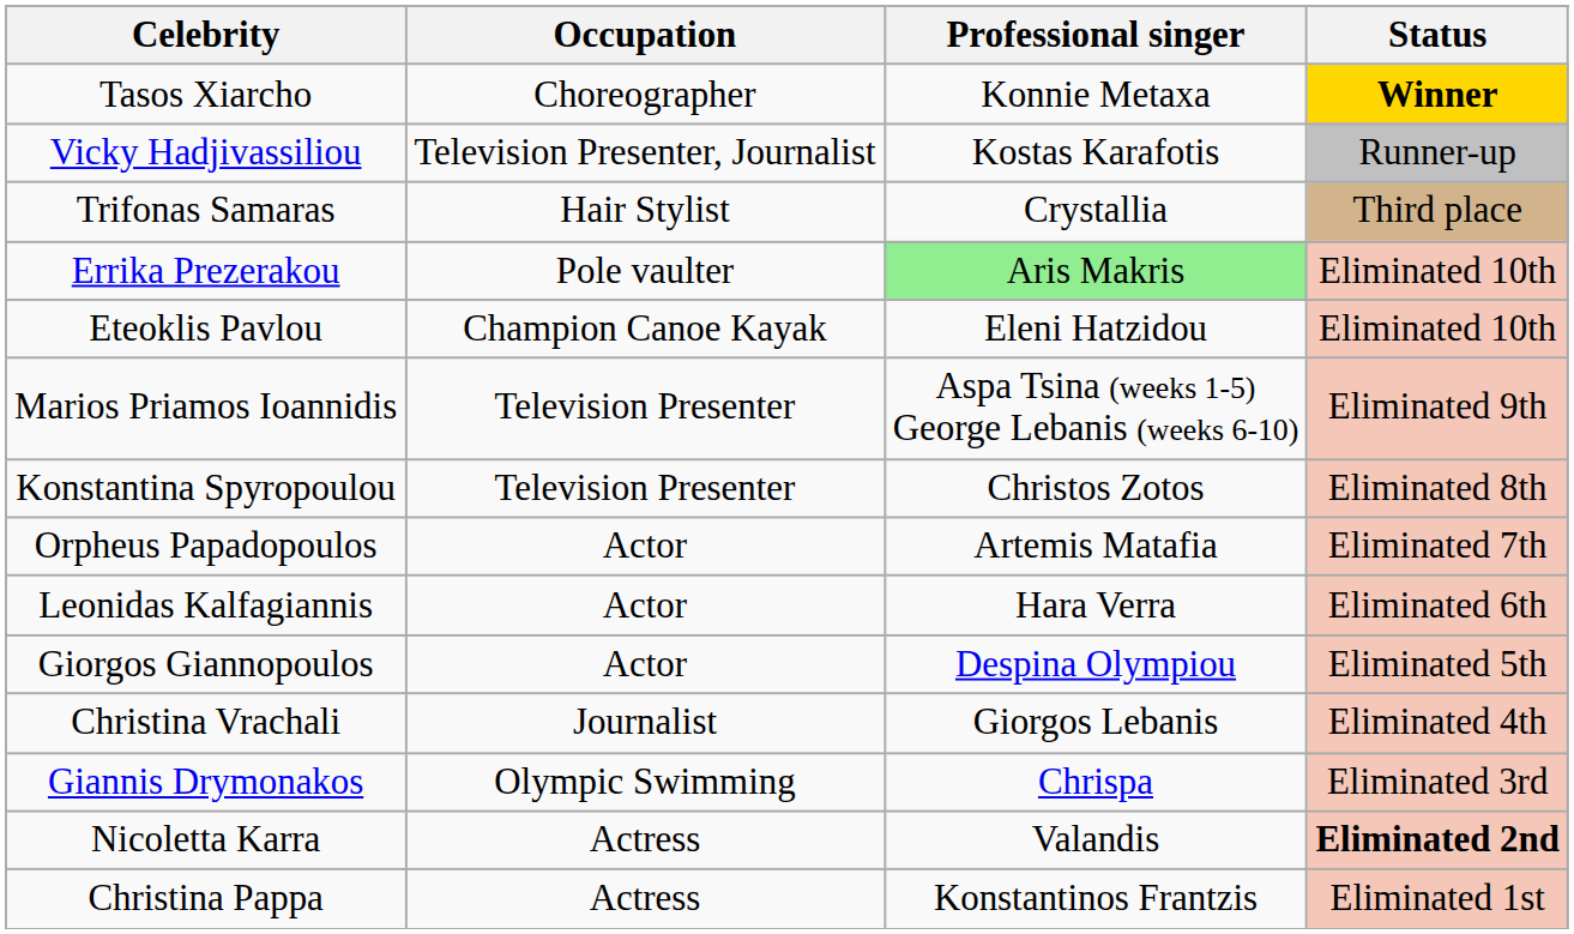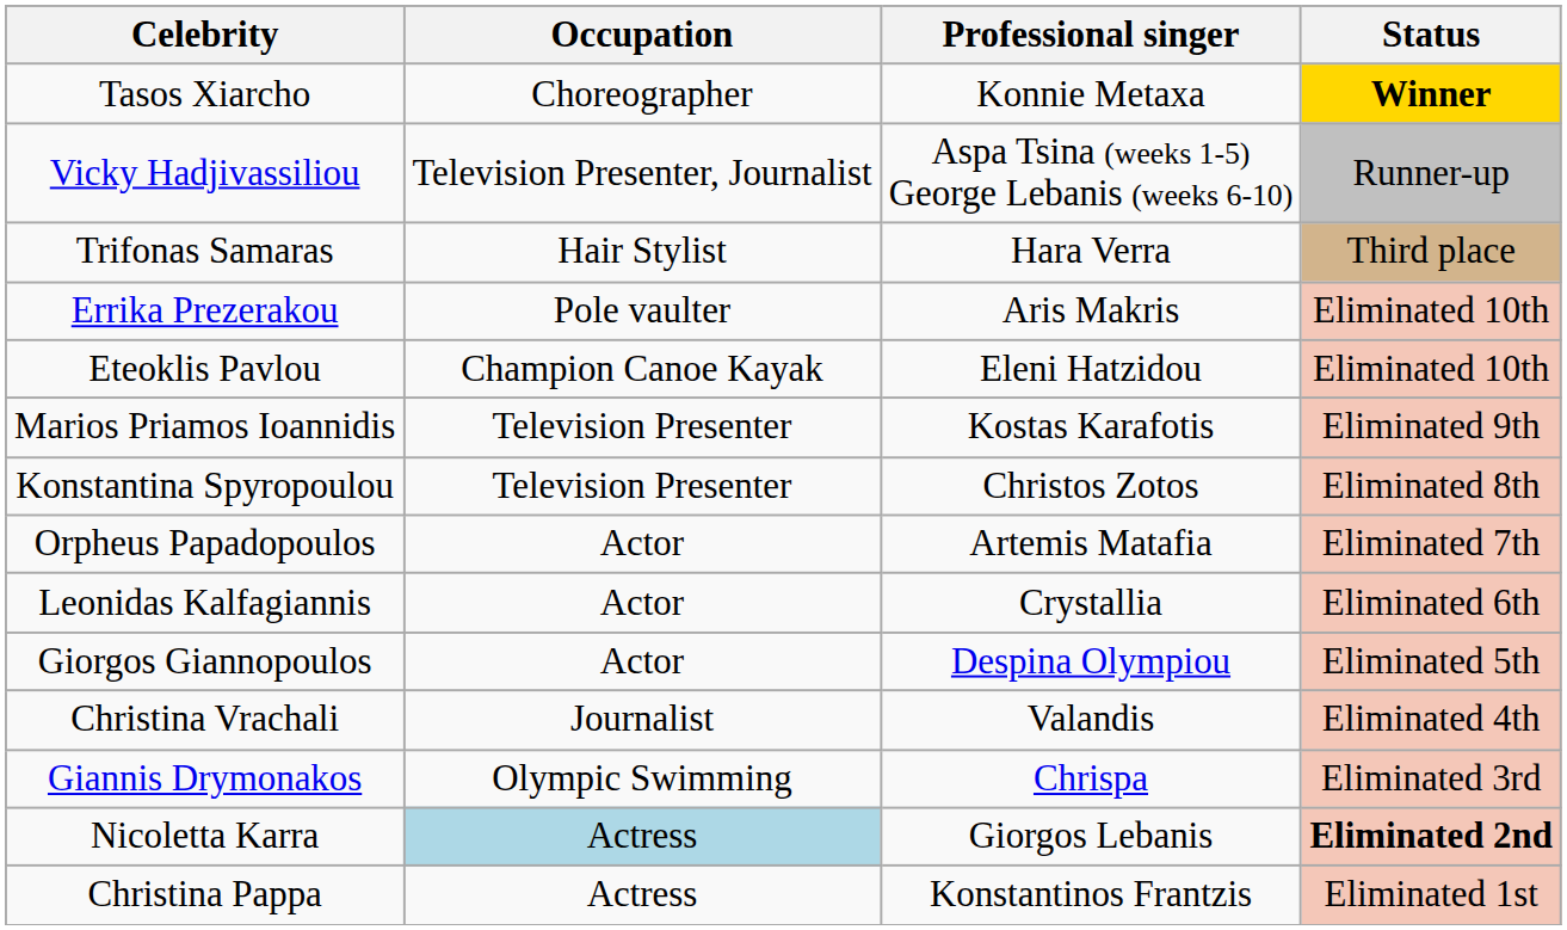Vicky Hadjivassiliou | Professional singer: Kostas Karafotis -> Aspa Tsina (weeks 1-5) George Lebanis (weeks 6-10)
Trifonas Samaras | Professional singer: Crystallia -> Hara Verra
Errika Prezerakou | Professional singer: lightgreen background -> no background
Marios Priamos Ioannidis | Professional singer: Aspa Tsina (weeks 1-5) George Lebanis (weeks 6-10) -> Kostas Karafotis
Leonidas Kalfagiannis | Professional singer: Hara Verra -> Crystallia
Christina Vrachali | Professional singer: Giorgos Lebanis -> Valandis
Nicoletta Karra | Occupation: no background -> lightblue background
Nicoletta Karra | Professional singer: Valandis -> Giorgos Lebanis
